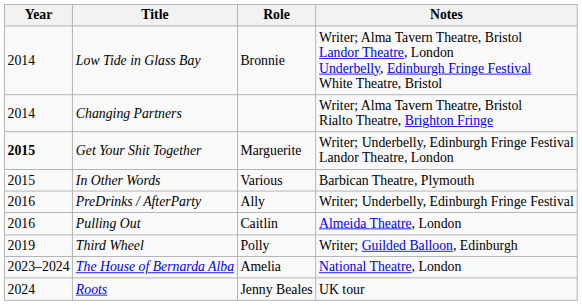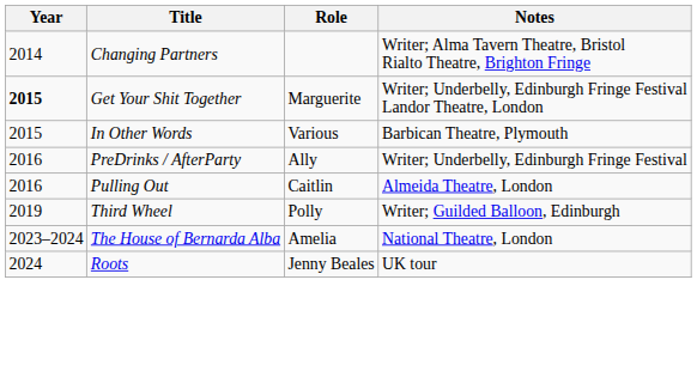- row: 2014 | Low Tide in Glass Bay | Bronnie | Writer; Alma Tavern Theatre, Bristol Landor Theatre, London Underbelly, Edinburgh Fringe Festival White Theatre, Bristol
